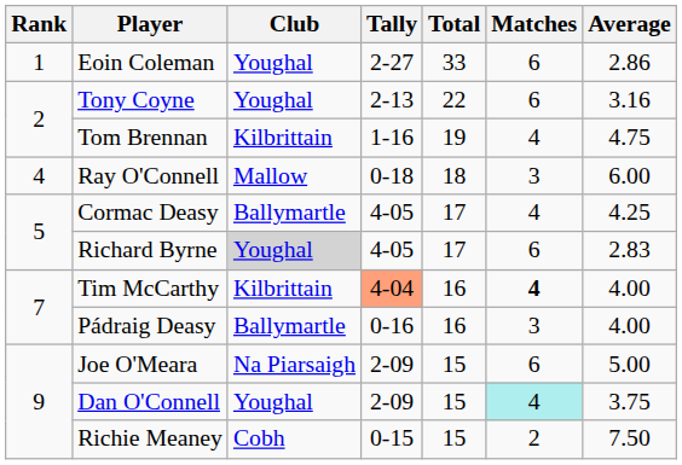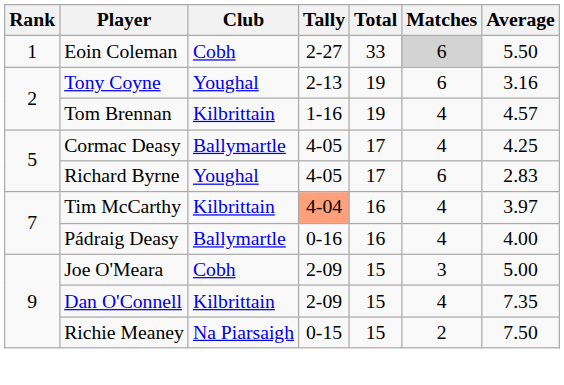Eoin Coleman | Club: Youghal -> Cobh
Eoin Coleman | Matches: no background -> lightgrey background
Eoin Coleman | Average: 2.86 -> 5.50
Tony Coyne | Total: 22 -> 19
Tom Brennan | Average: 4.75 -> 4.57
- row: 4 | Ray O'Connell | Mallow | 0-18 | 18 | 3 | 6.00
Richard Byrne | Club: lightgrey background -> no background
Tim McCarthy | Matches: bold -> normal
Tim McCarthy | Average: 4.00 -> 3.97
Pádraig Deasy | Matches: 3 -> 4
Joe O'Meara | Club: Na Piarsaigh -> Cobh
Joe O'Meara | Matches: 6 -> 3
Dan O'Connell | Club: Youghal -> Kilbrittain
Dan O'Connell | Matches: paleturquoise background -> no background
Dan O'Connell | Average: 3.75 -> 7.35
Richie Meaney | Club: Cobh -> Na Piarsaigh
